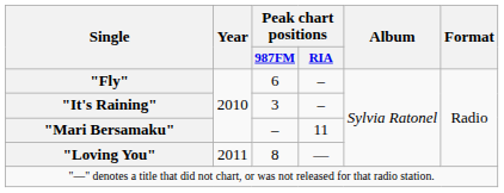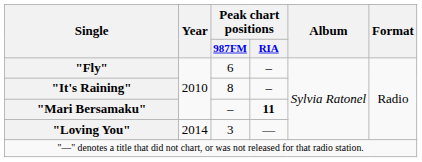"It's Raining" | Peak chart positions / 987FM: 3 -> 8
"Mari Bersamaku" | Peak chart positions / RIA: normal -> bold
"Loving You" | Year: 2011 -> 2014
"Loving You" | Peak chart positions / 987FM: 8 -> 3
